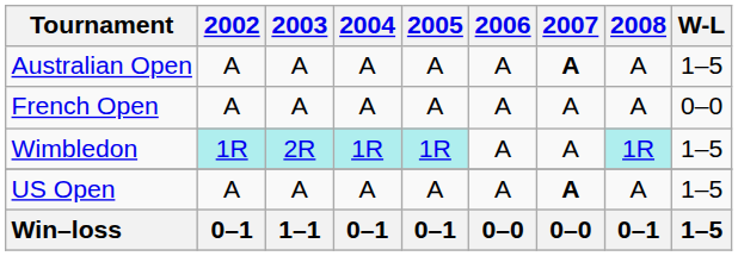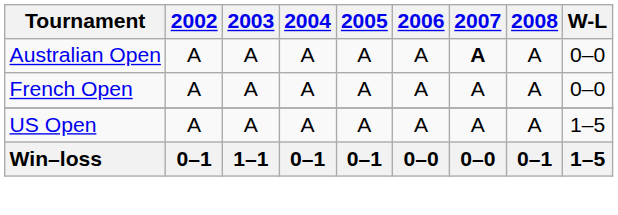Australian Open | W-L: 1–5 -> 0–0
- row: Wimbledon | 1R | 2R | 1R | 1R | A | A | 1R | 1–5
US Open | 2007: bold -> normal
